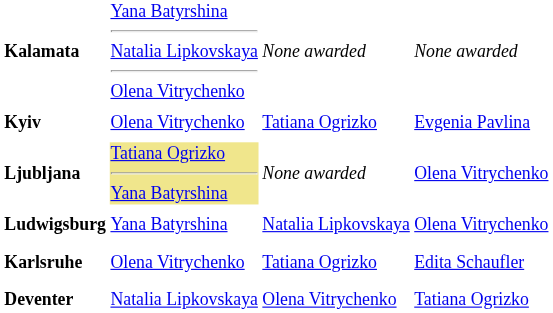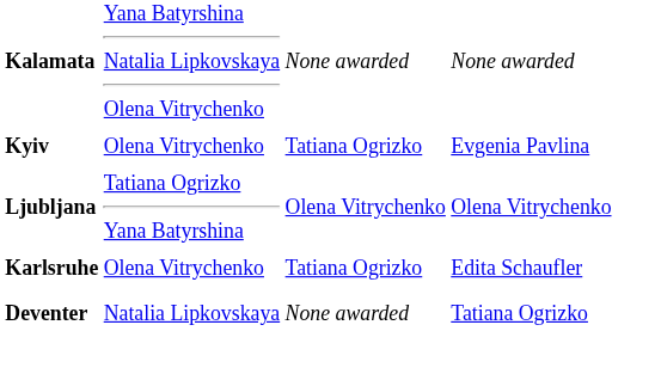Ljubljana | column 2: khaki background -> no background
Ljubljana | column 3: None awarded -> Olena Vitrychenko
- row: Ludwigsburg | Yana Batyrshina | Natalia Lipkovskaya | Olena Vitrychenko
Deventer | column 3: Olena Vitrychenko -> None awarded
